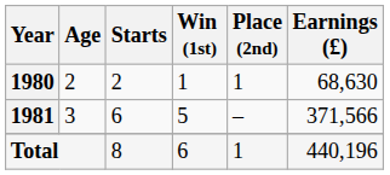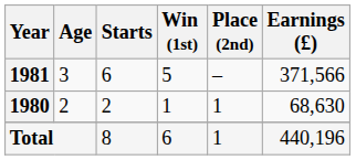rows swapped: 1980 <-> 1981
